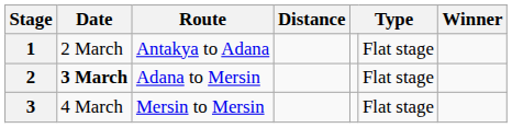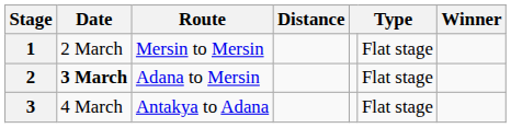1 | Route: Antakya to Adana -> Mersin to Mersin
3 | Route: Mersin to Mersin -> Antakya to Adana
